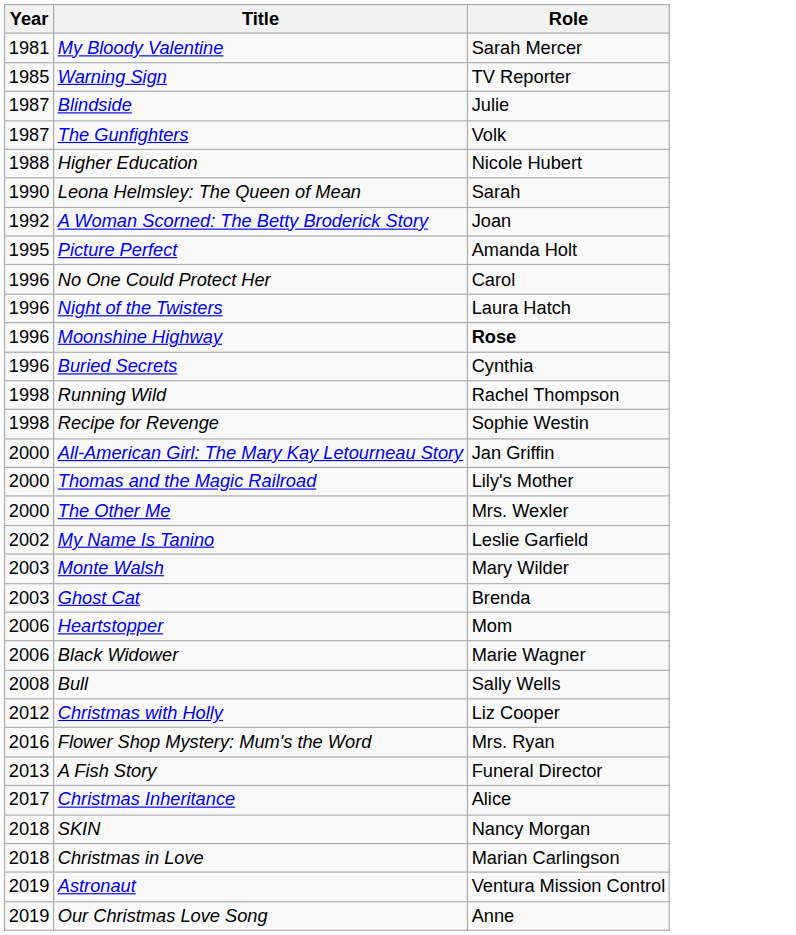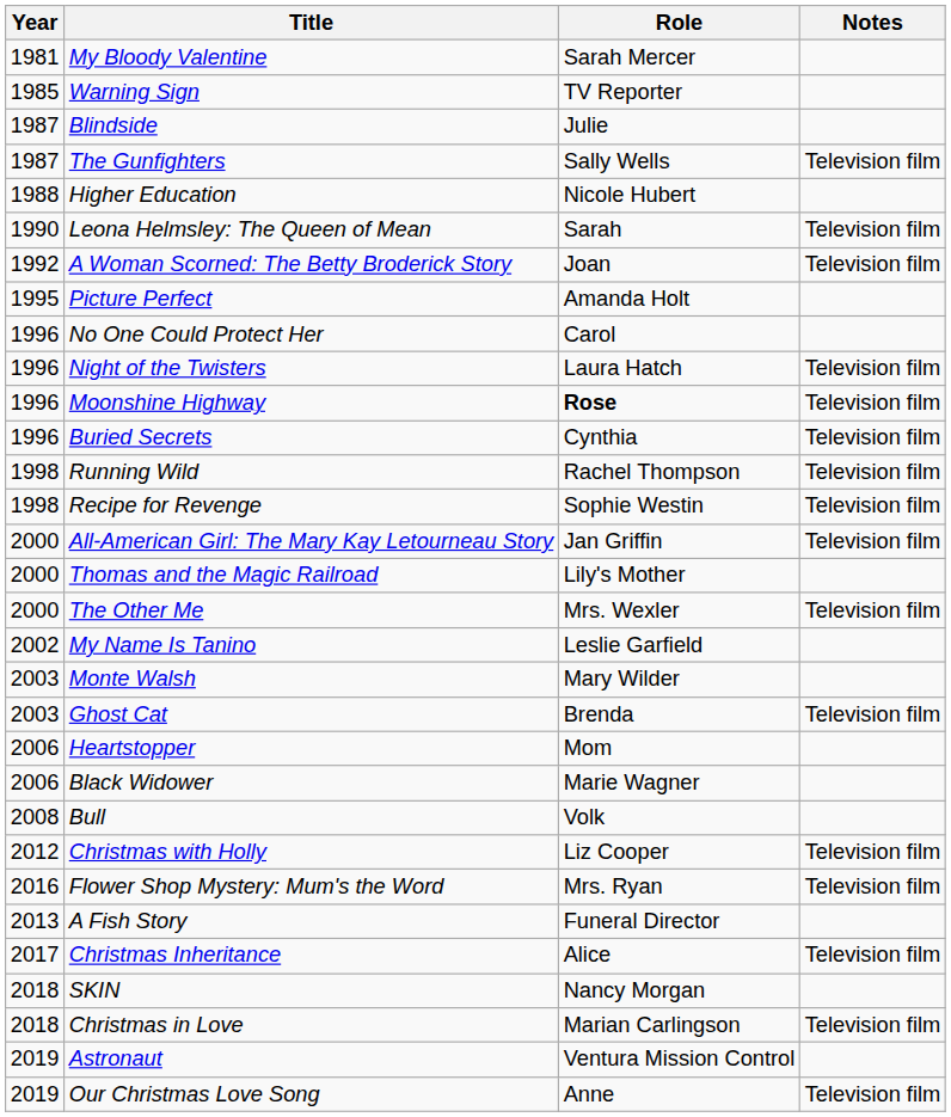+ column: Notes | Television film | Television film | Television film | Television film | Television film | Television film | Television film | Television film | Television film | Television film | Television film | Television film | Television film | Television film | Television film | Television film
The Gunfighters | Role: Volk -> Sally Wells
Bull | Role: Sally Wells -> Volk
